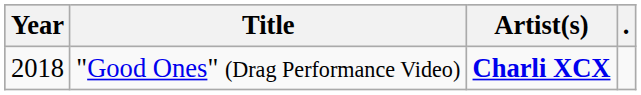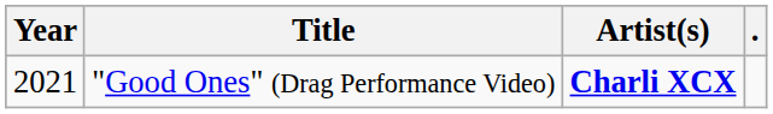"Good Ones" (Drag Performance Video) | Year: 2018 -> 2021
